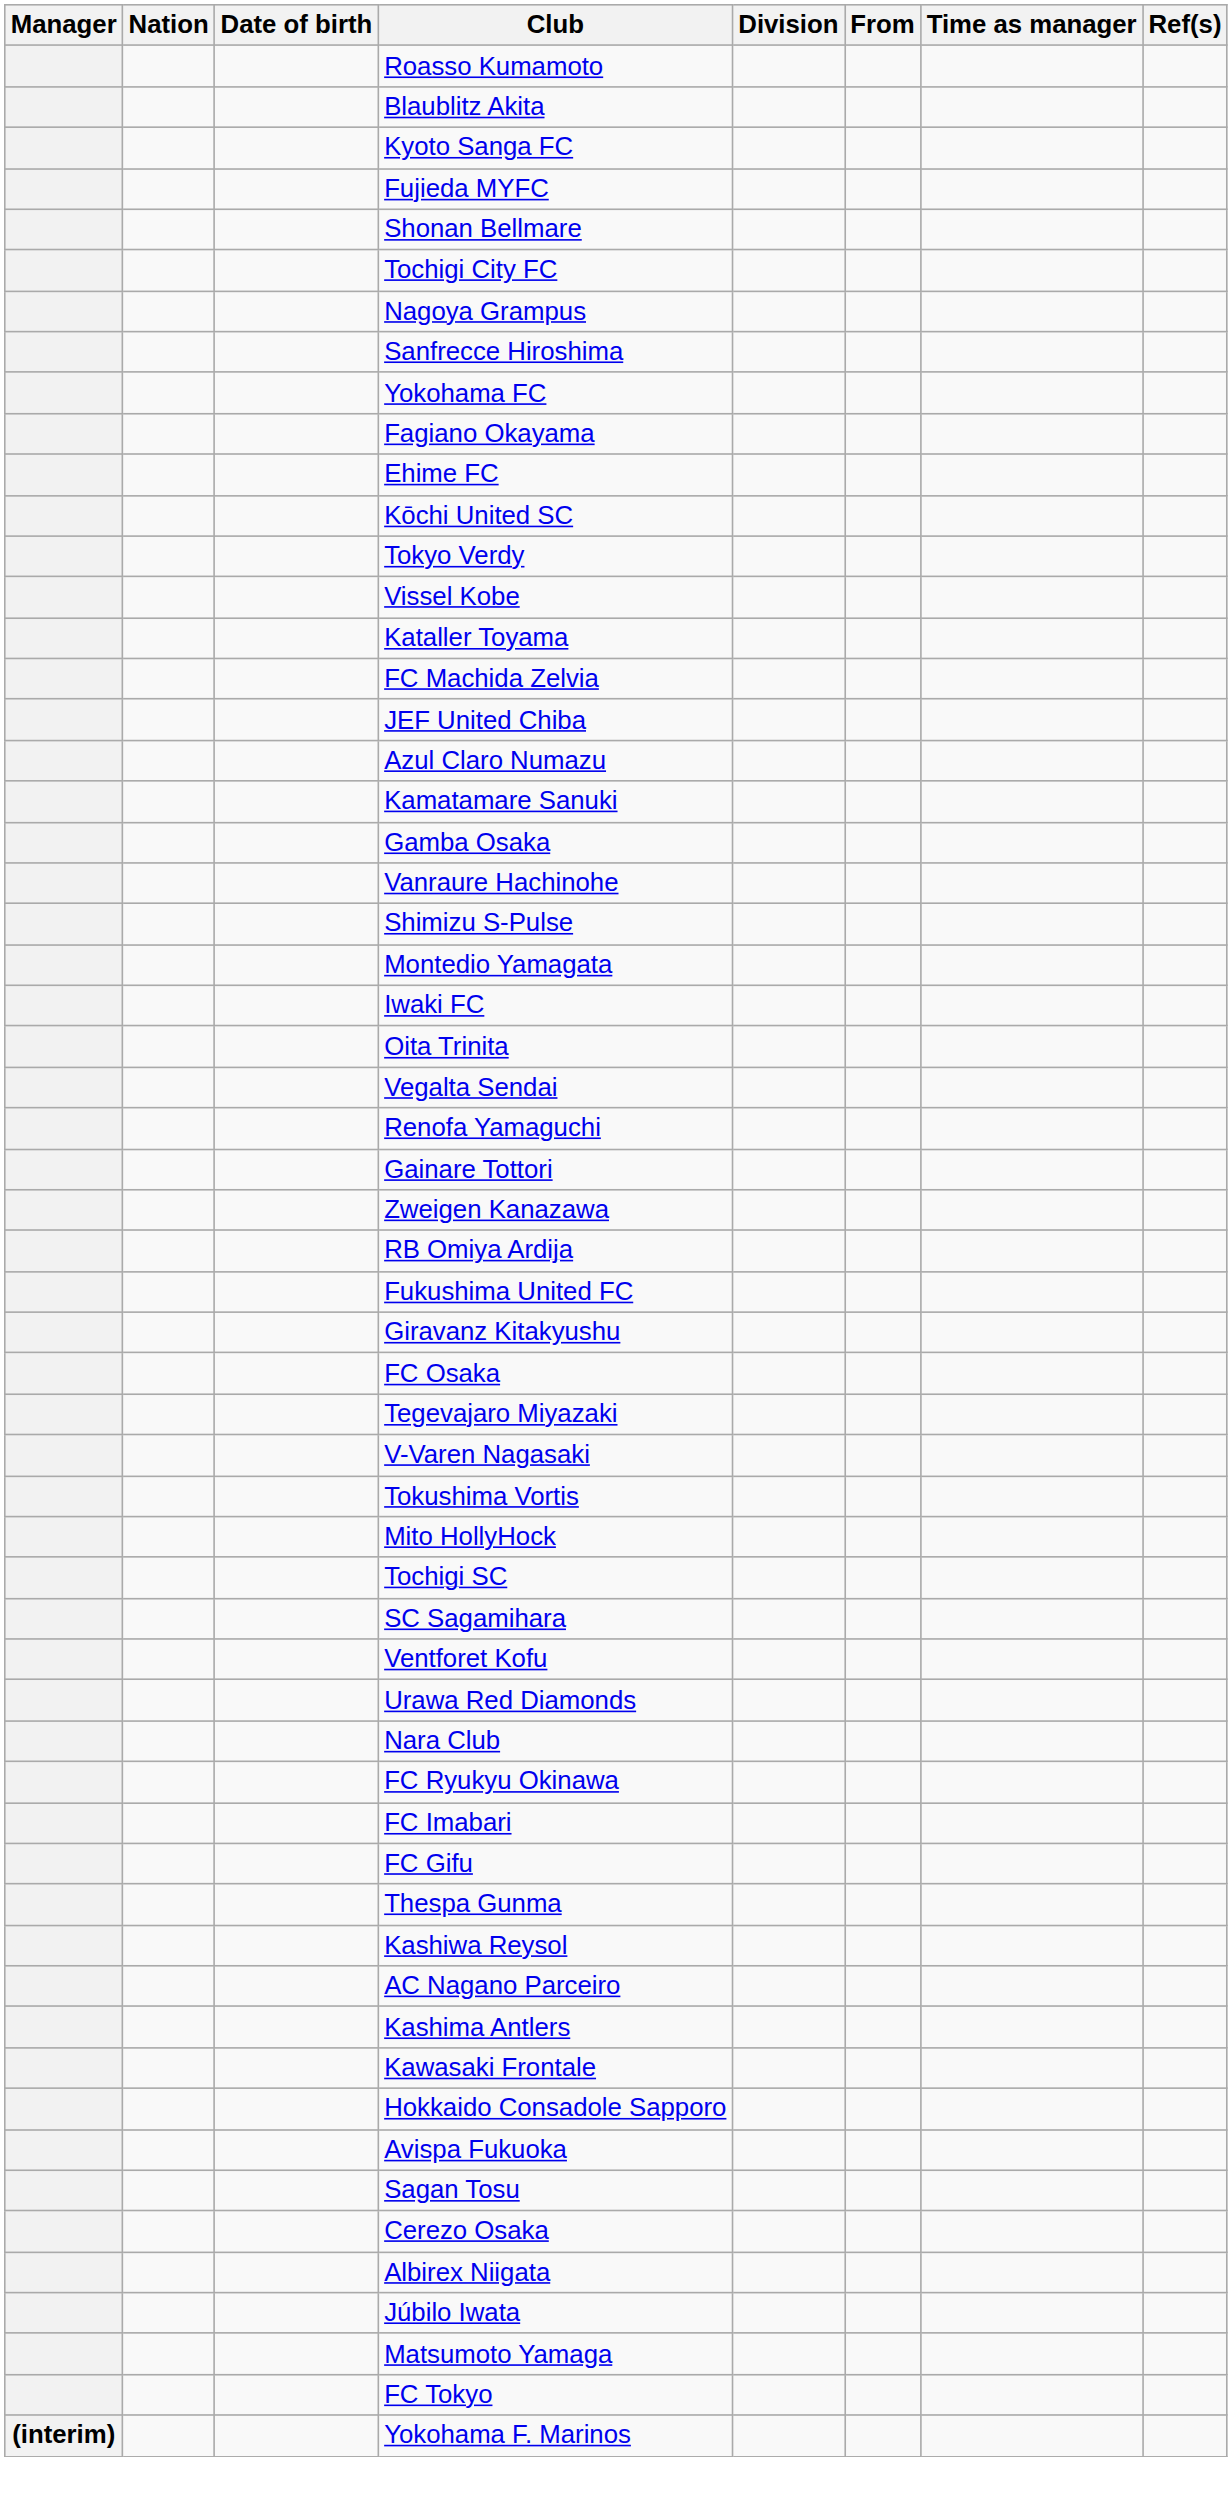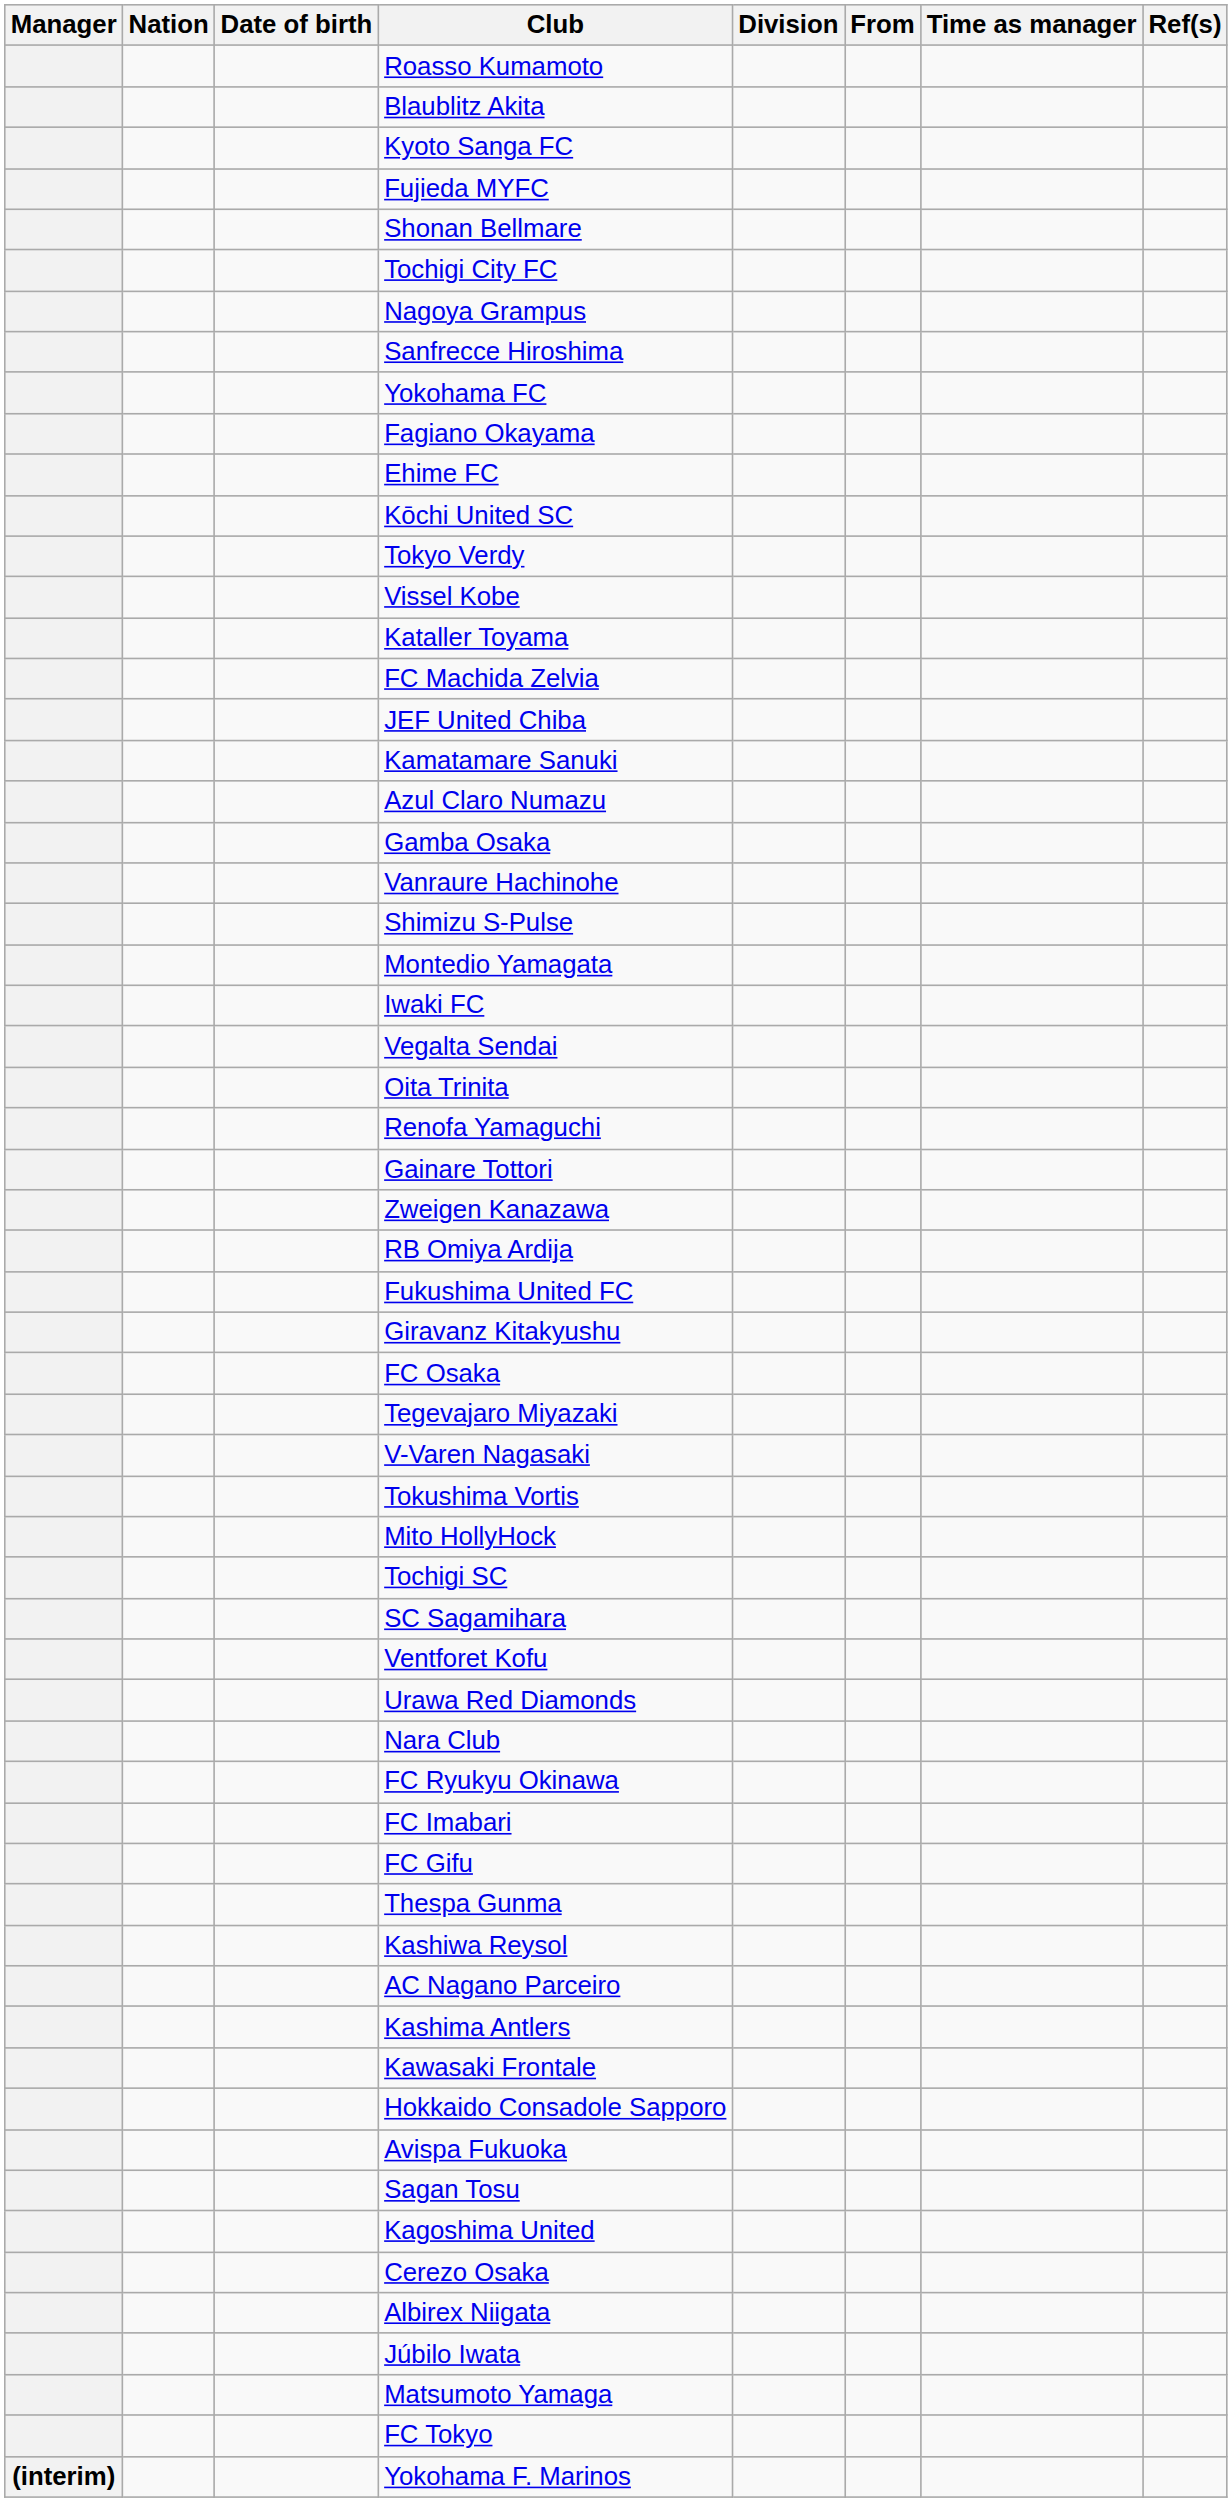rows swapped: Azul Claro Numazu <-> Kamatamare Sanuki
rows swapped: Vegalta Sendai <-> Oita Trinita
+ row: Kagoshima United
